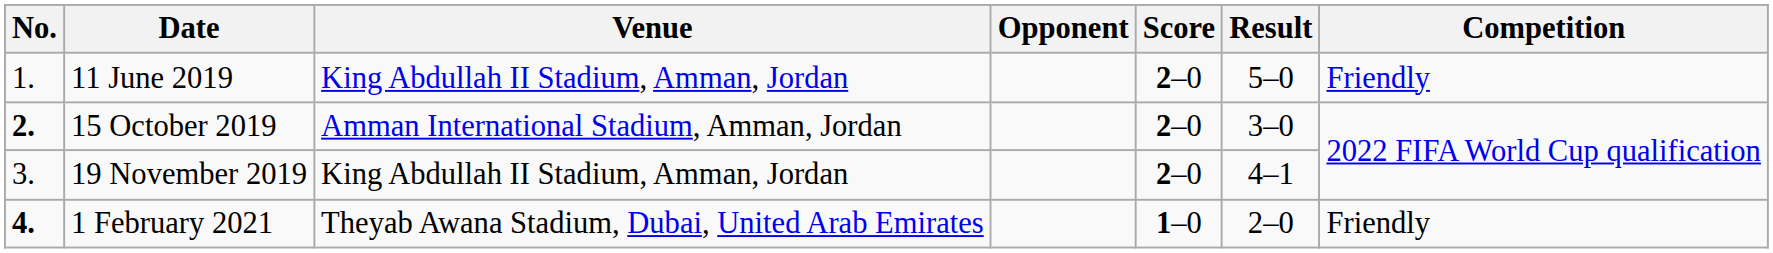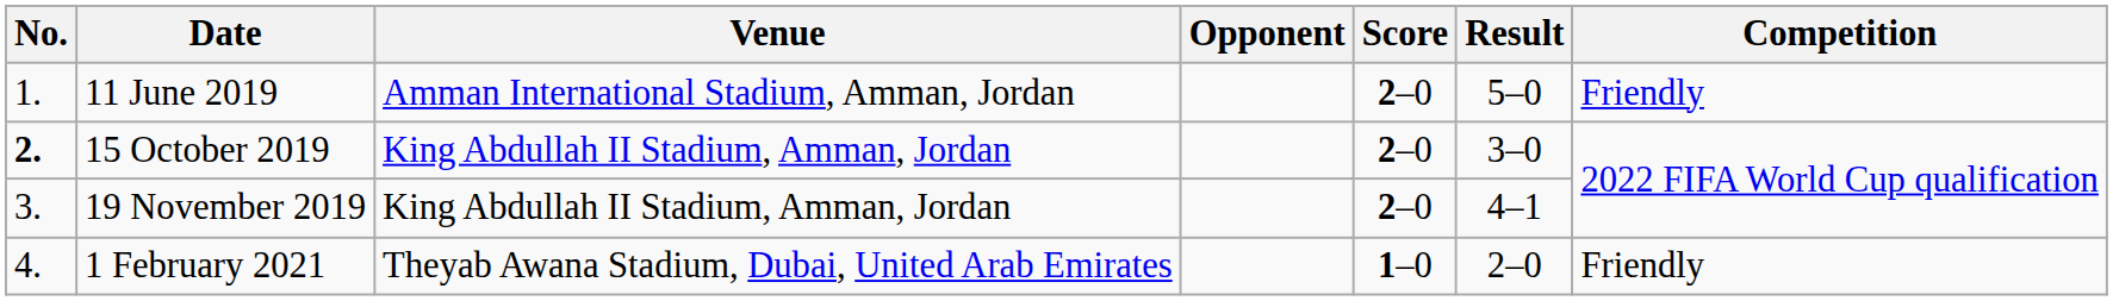11 June 2019 | Venue: King Abdullah II Stadium, Amman, Jordan -> Amman International Stadium, Amman, Jordan
15 October 2019 | Venue: Amman International Stadium, Amman, Jordan -> King Abdullah II Stadium, Amman, Jordan
1 February 2021 | No.: bold -> normal
